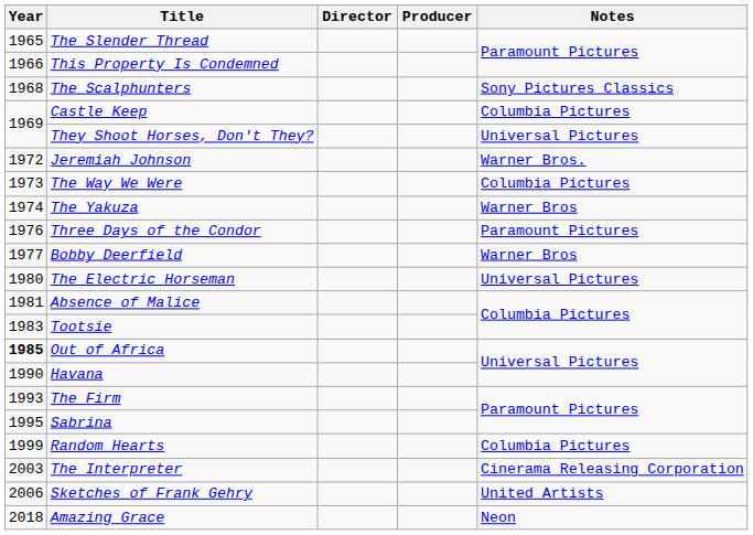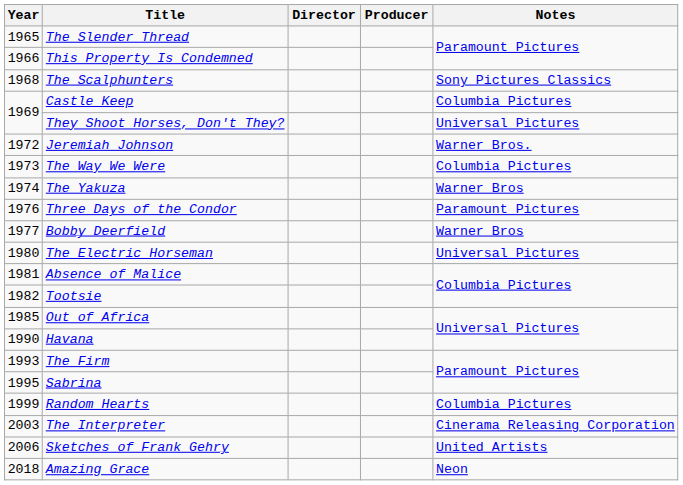Tootsie | Year: 1983 -> 1982
Out of Africa | Year: bold -> normal
